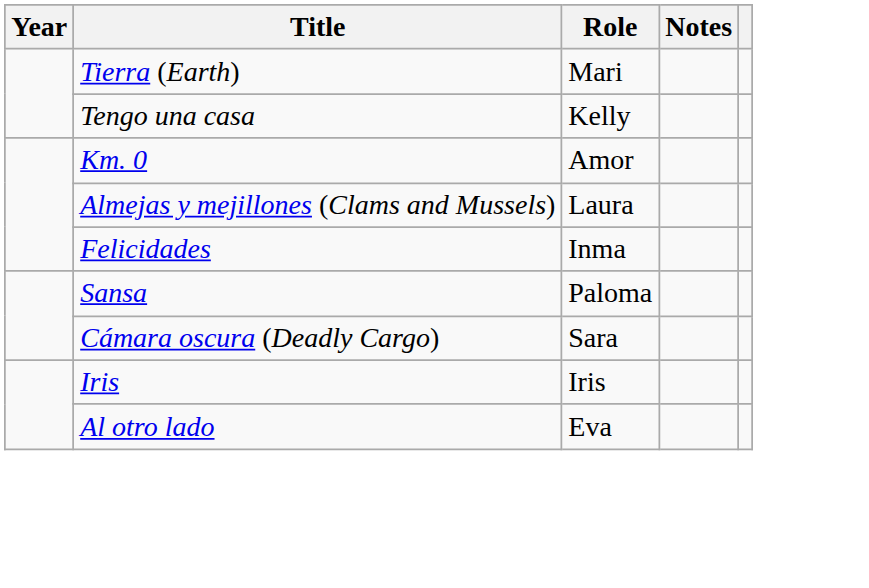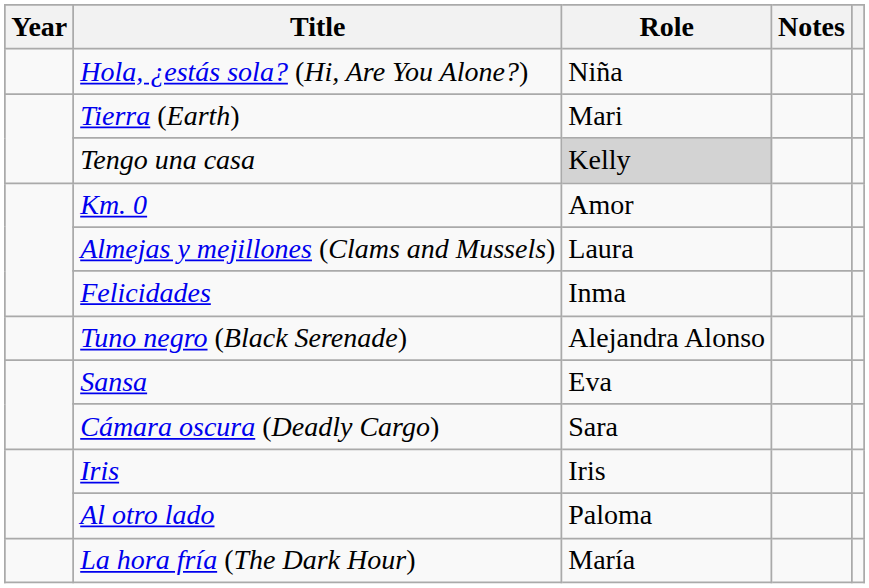+ row: Hola, ¿estás sola? (Hi, Are You Alone?) | Niña
Tengo una casa | Role: no background -> lightgrey background
+ row: Tuno negro (Black Serenade) | Alejandra Alonso
Sansa | Role: Paloma -> Eva
Al otro lado | Role: Eva -> Paloma
+ row: La hora fría (The Dark Hour) | María
